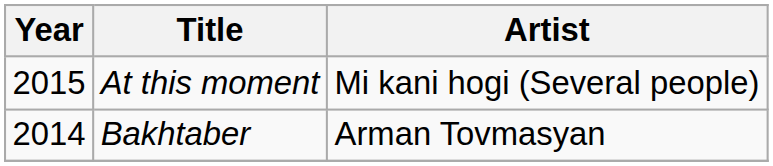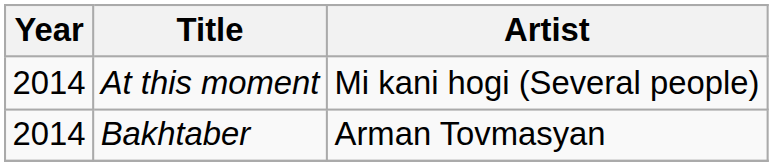At this moment | Year: 2015 -> 2014
